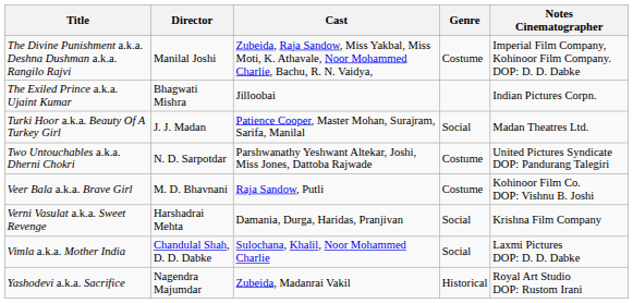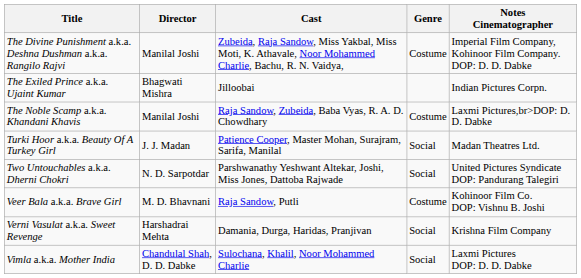+ row: The Noble Scamp a.k.a. Khandani Khavis | Manilal Joshi | Raja Sandow, Zubeida, Baba Vyas, R. A. D. Chowdhary | Costume | Laxmi Pictures,br>DOP: D. D. Dabke
Two Untouchables a.k.a. Dherni Chokri | Genre: Costume -> Social
- row: Yashodevi a.k.a. Sacrifice | Nagendra Majumdar | Zubeida, Madanrai Vakil | Historical | Royal Art Studio DOP: Rustom Irani
